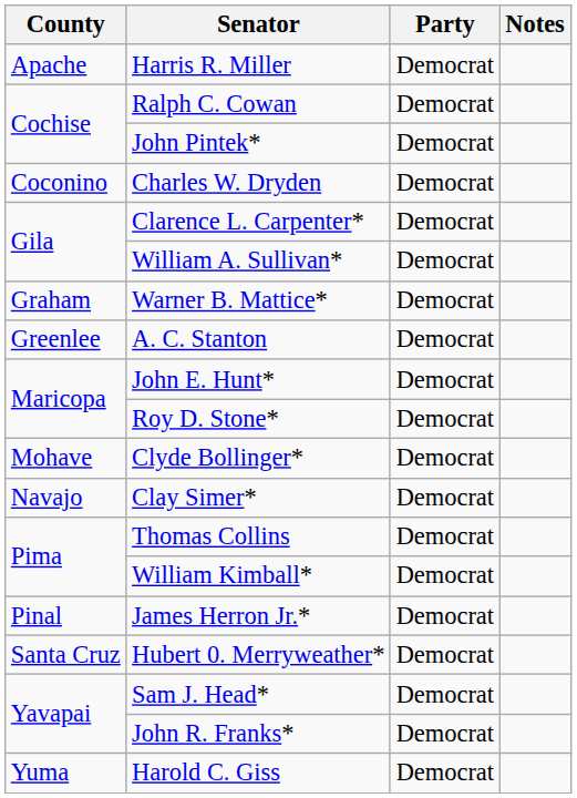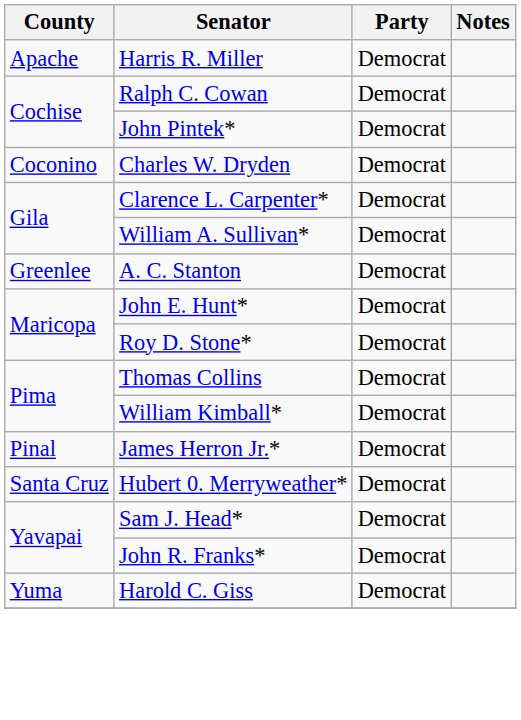- row: Graham | Warner B. Mattice* | Democrat
- row: Mohave | Clyde Bollinger* | Democrat
- row: Navajo | Clay Simer* | Democrat
